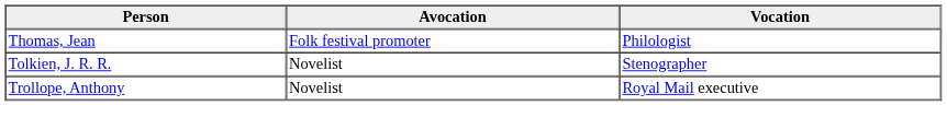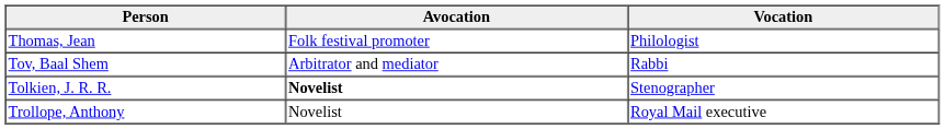+ row: Tov, Baal Shem | Arbitrator and mediator | Rabbi
Tolkien, J. R. R. | Avocation: normal -> bold
